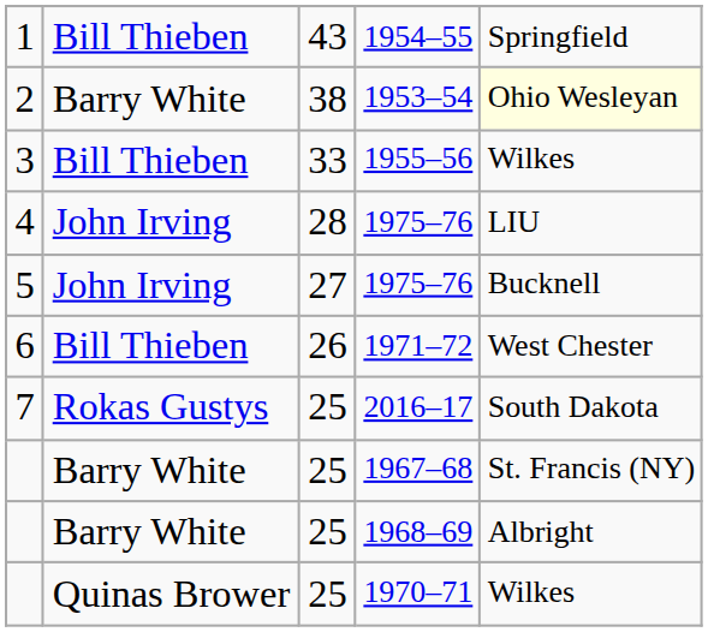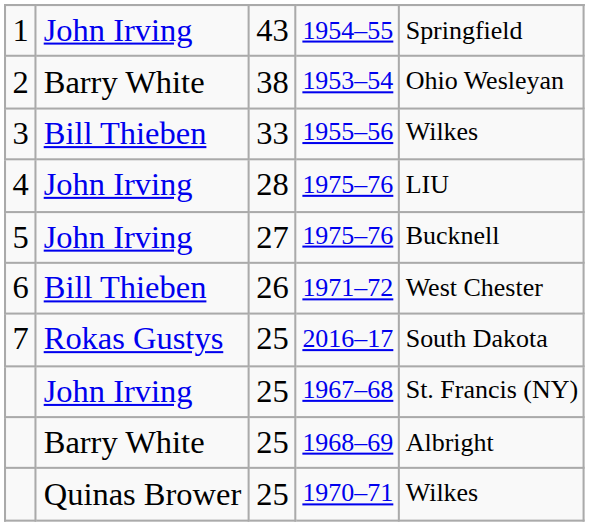1954–55 | column 2: Bill Thieben -> John Irving
1953–54 | column 5: lightyellow background -> no background
1967–68 | column 2: Barry White -> John Irving
